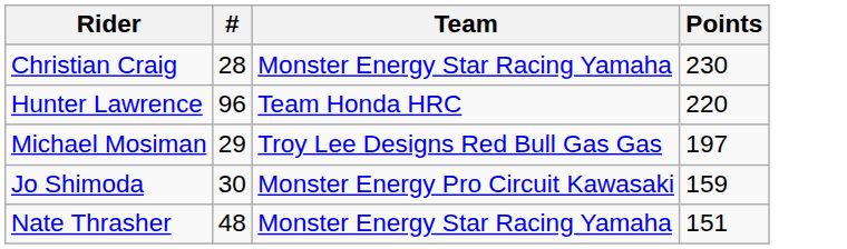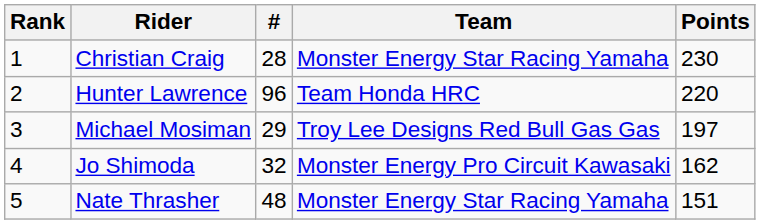+ column: Rank | 1 | 2 | 3 | 4 | 5
Jo Shimoda | #: 30 -> 32
Jo Shimoda | Points: 159 -> 162
